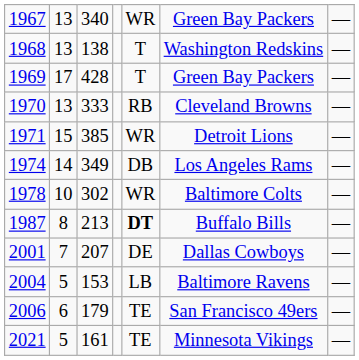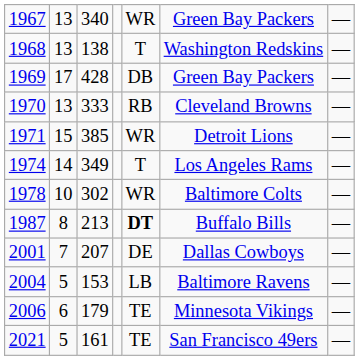1969 | column 5: T -> DB
1974 | column 5: DB -> T
2006 | column 6: San Francisco 49ers -> Minnesota Vikings
2021 | column 6: Minnesota Vikings -> San Francisco 49ers
